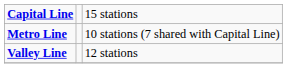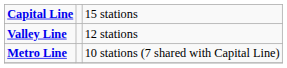rows swapped: Metro Line <-> Valley Line
